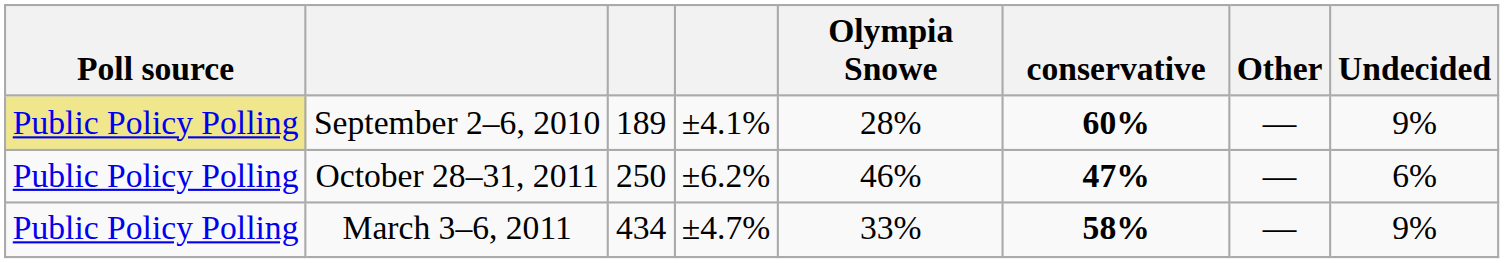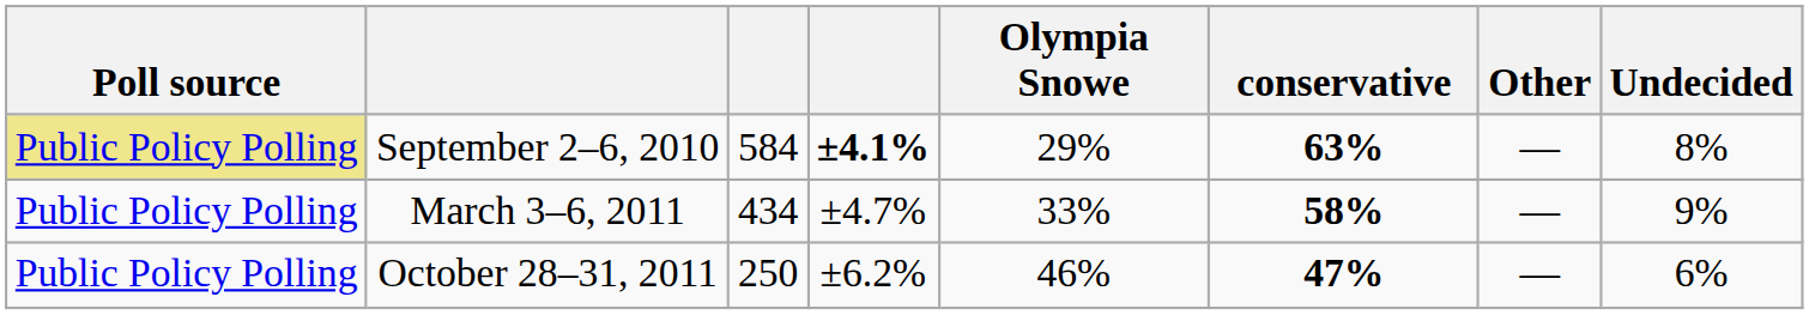September 2–6, 2010 | column 3: 189 -> 584
September 2–6, 2010 | column 4: normal -> bold
September 2–6, 2010 | Olympia Snowe: 28% -> 29%
September 2–6, 2010 | conservative: 60% -> 63%
September 2–6, 2010 | Undecided: 9% -> 8%
rows swapped: March 3–6, 2011 <-> October 28–31, 2011
